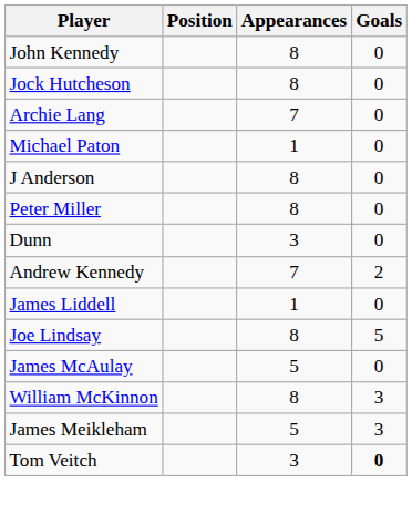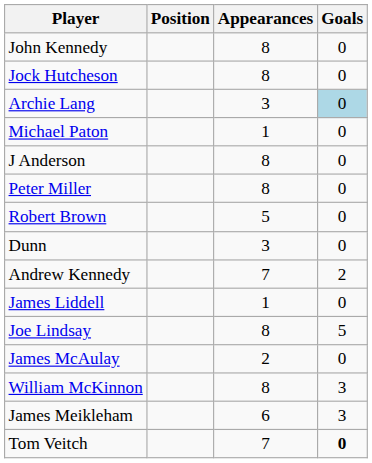Archie Lang | Appearances: 7 -> 3
Archie Lang | Goals: no background -> lightblue background
+ row: Robert Brown | 5 | 0
James McAulay | Appearances: 5 -> 2
James Meikleham | Appearances: 5 -> 6
Tom Veitch | Appearances: 3 -> 7
